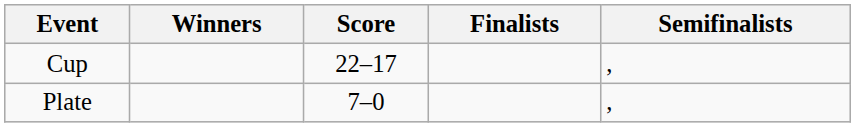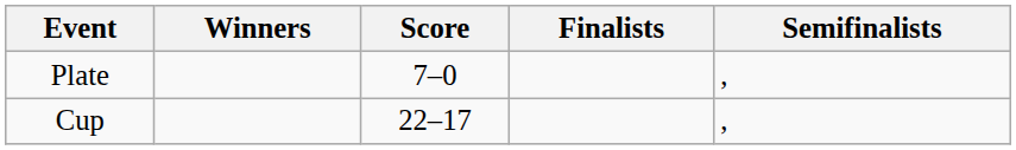rows swapped: Cup <-> Plate
